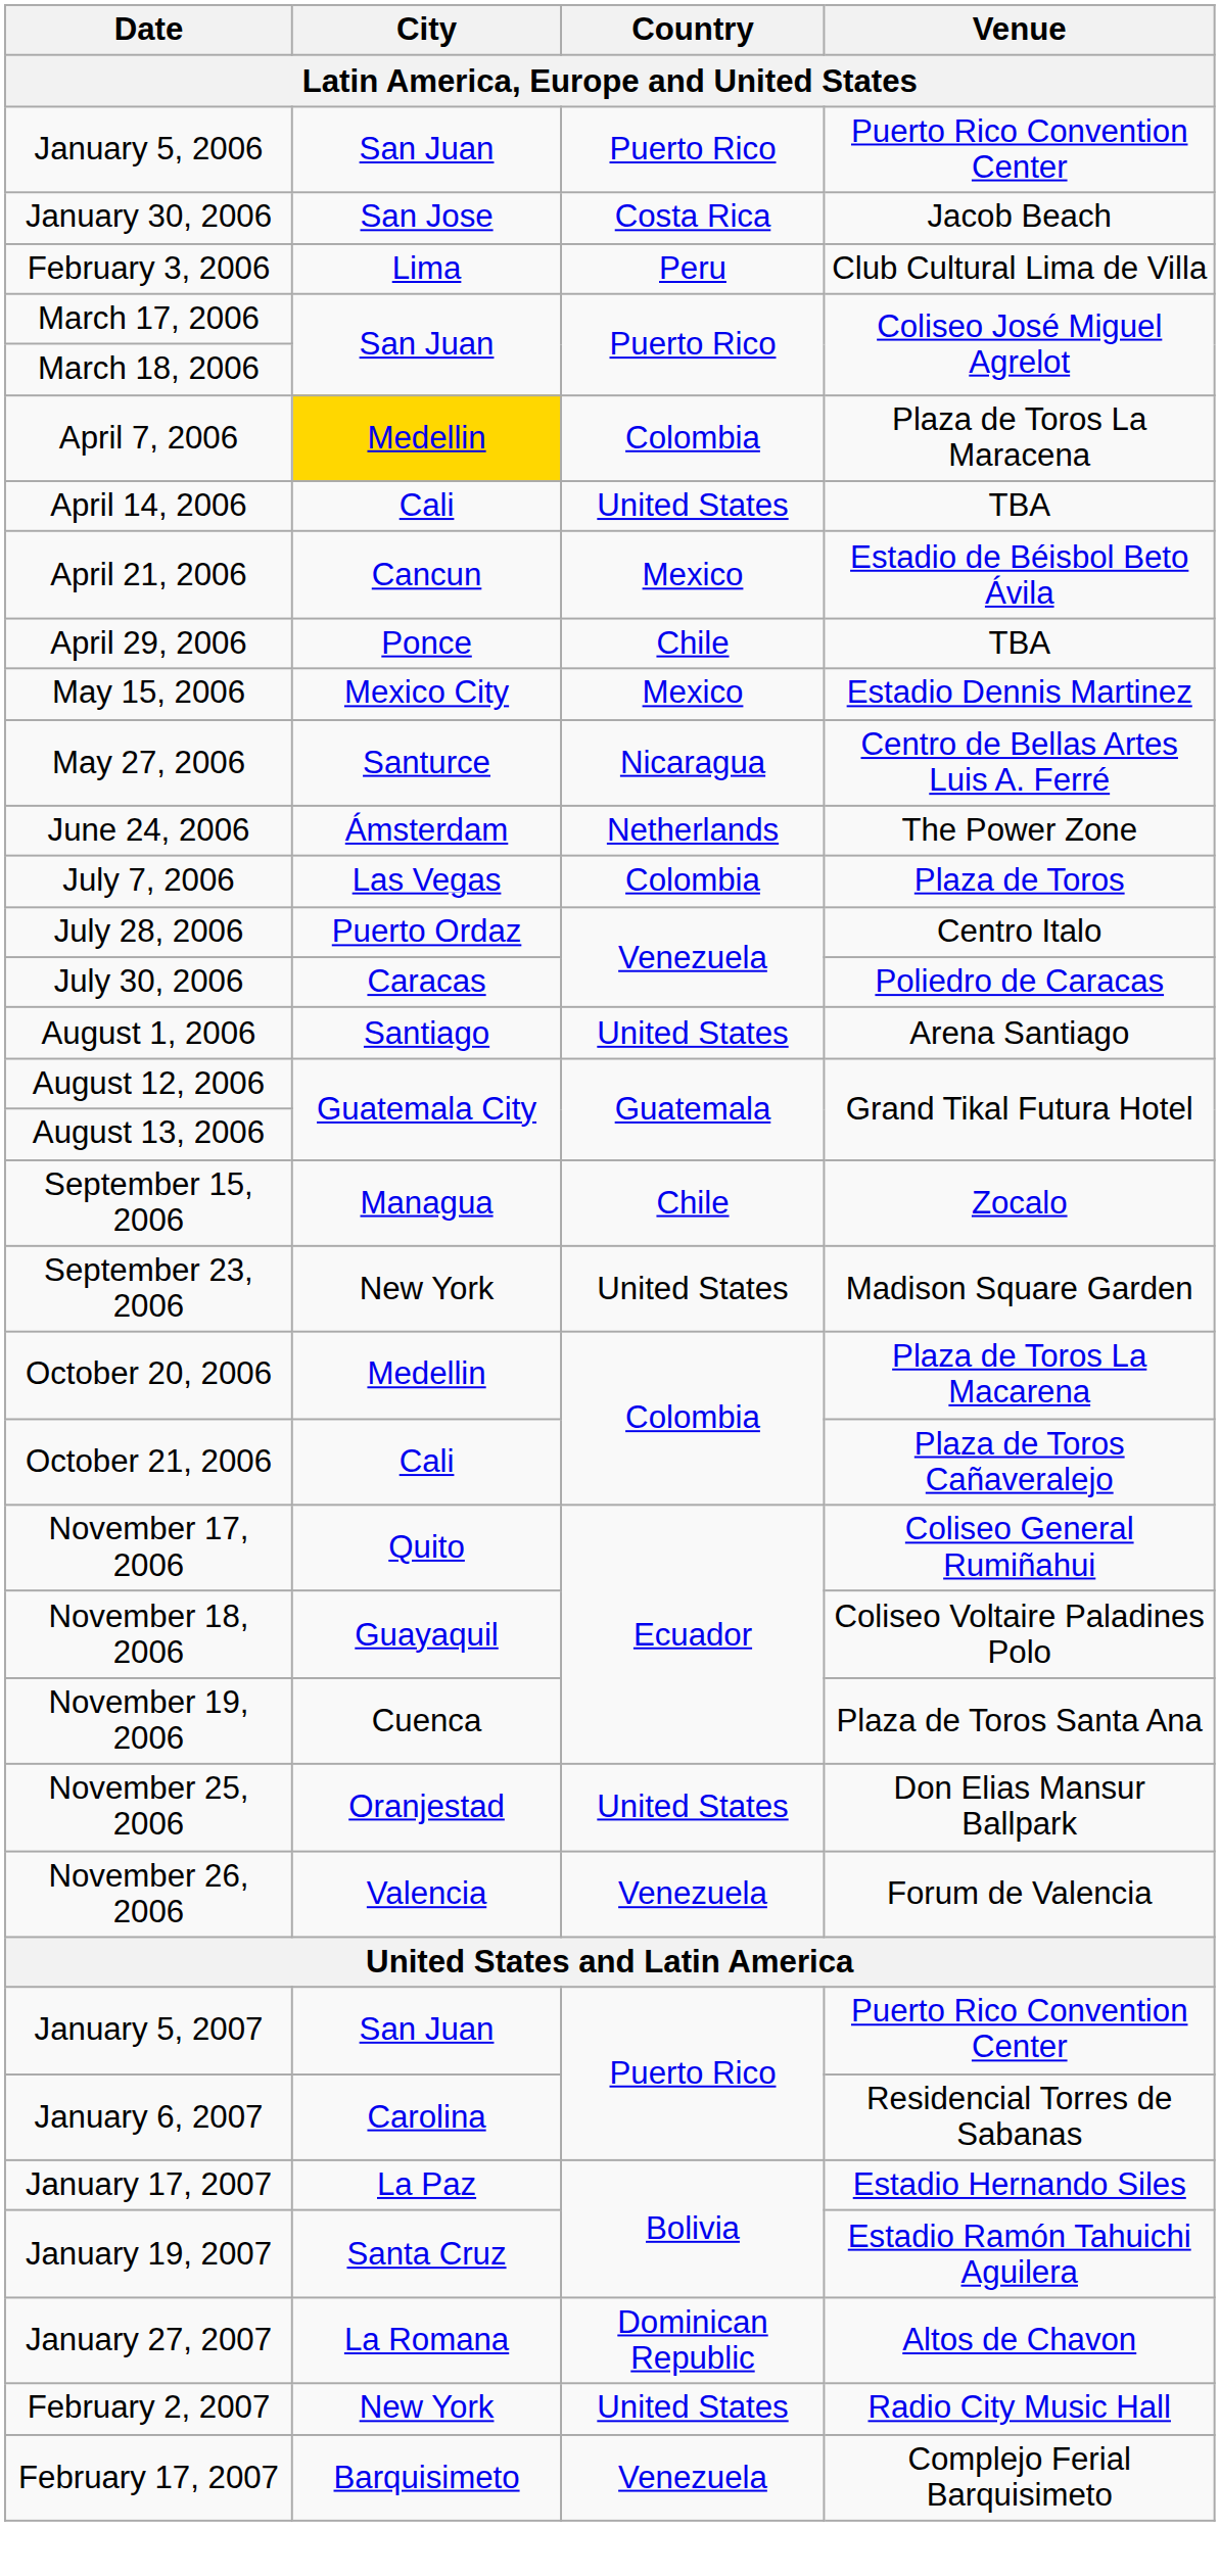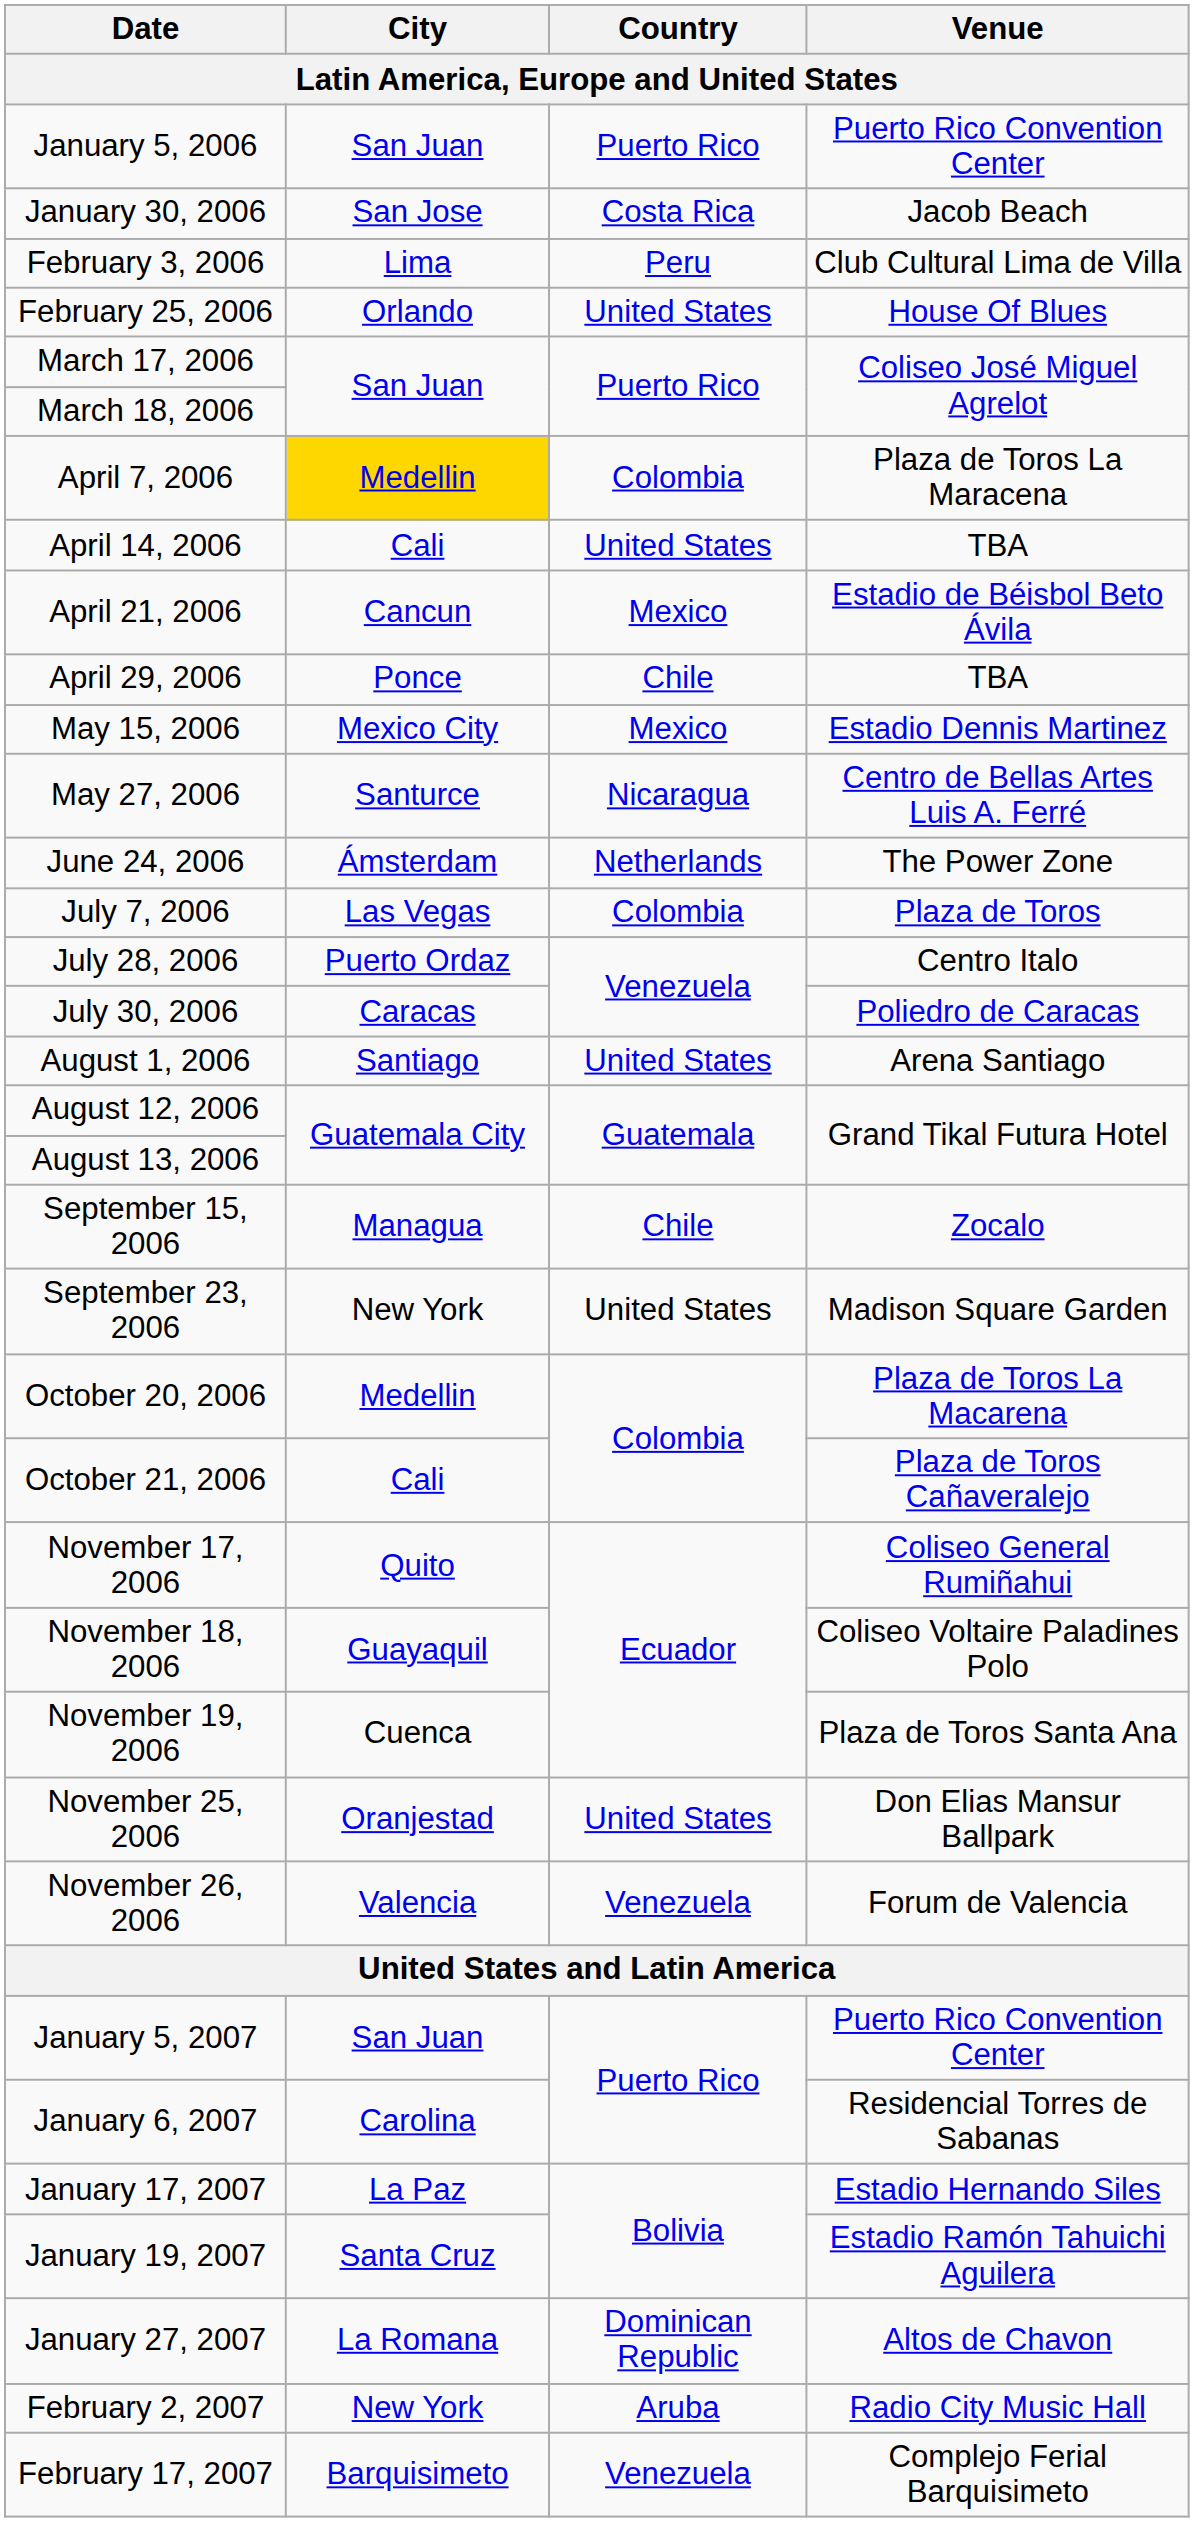+ row: February 25, 2006 | Orlando | United States | House Of Blues
February 2, 2007 | Country: United States -> Aruba
